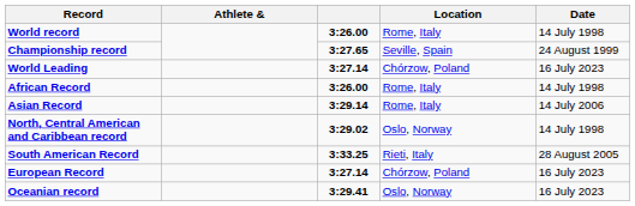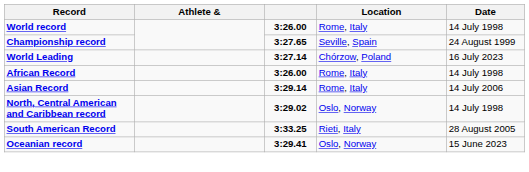- row: European Record | 3:27.14 | Chórzow, Poland | 16 July 2023
Oceanian record | Date: 16 July 2023 -> 15 June 2023
